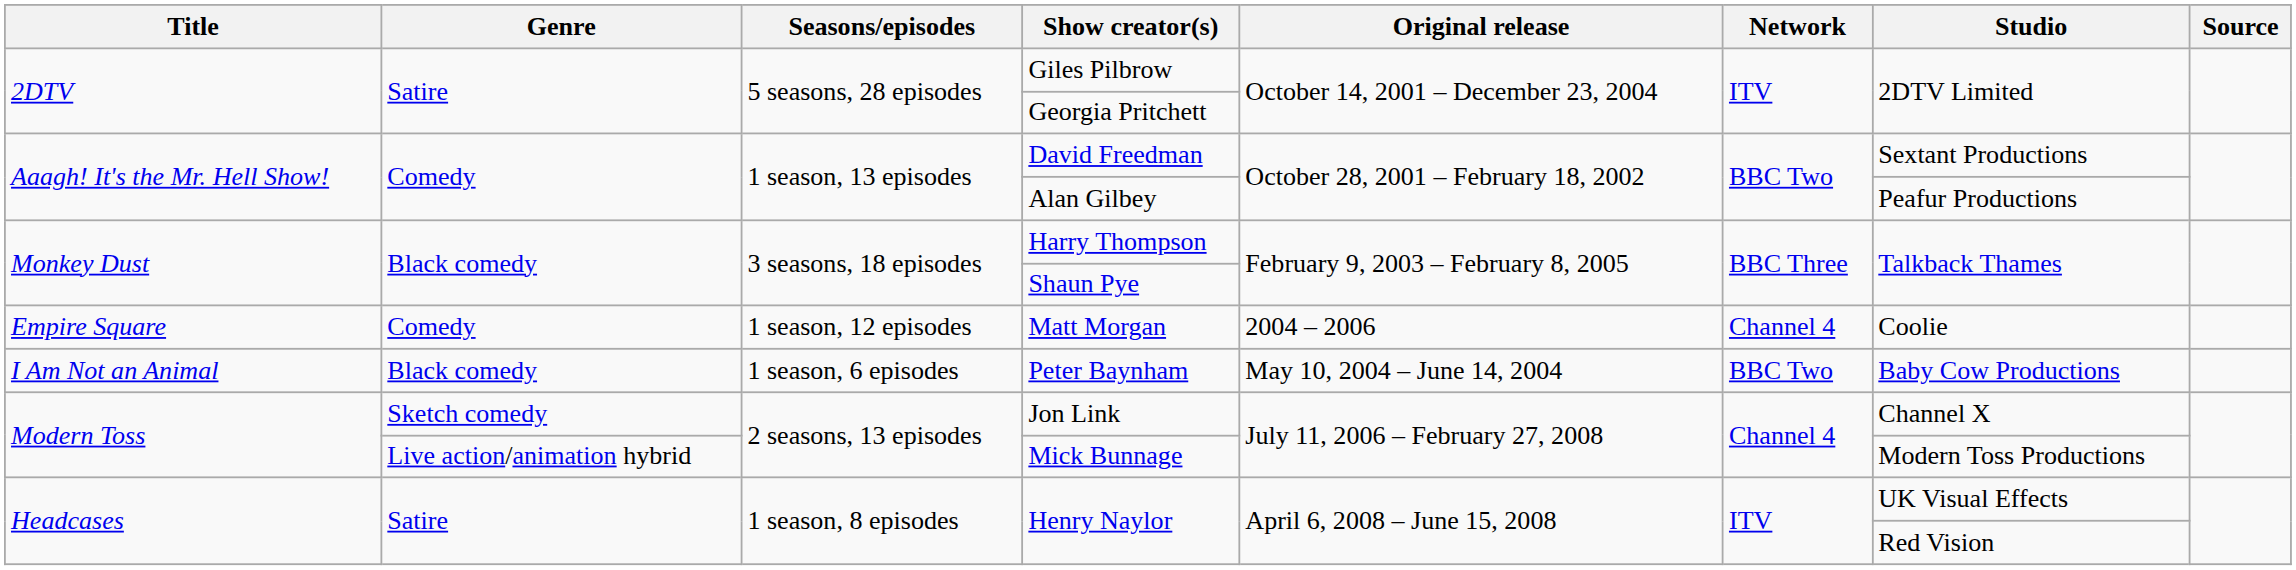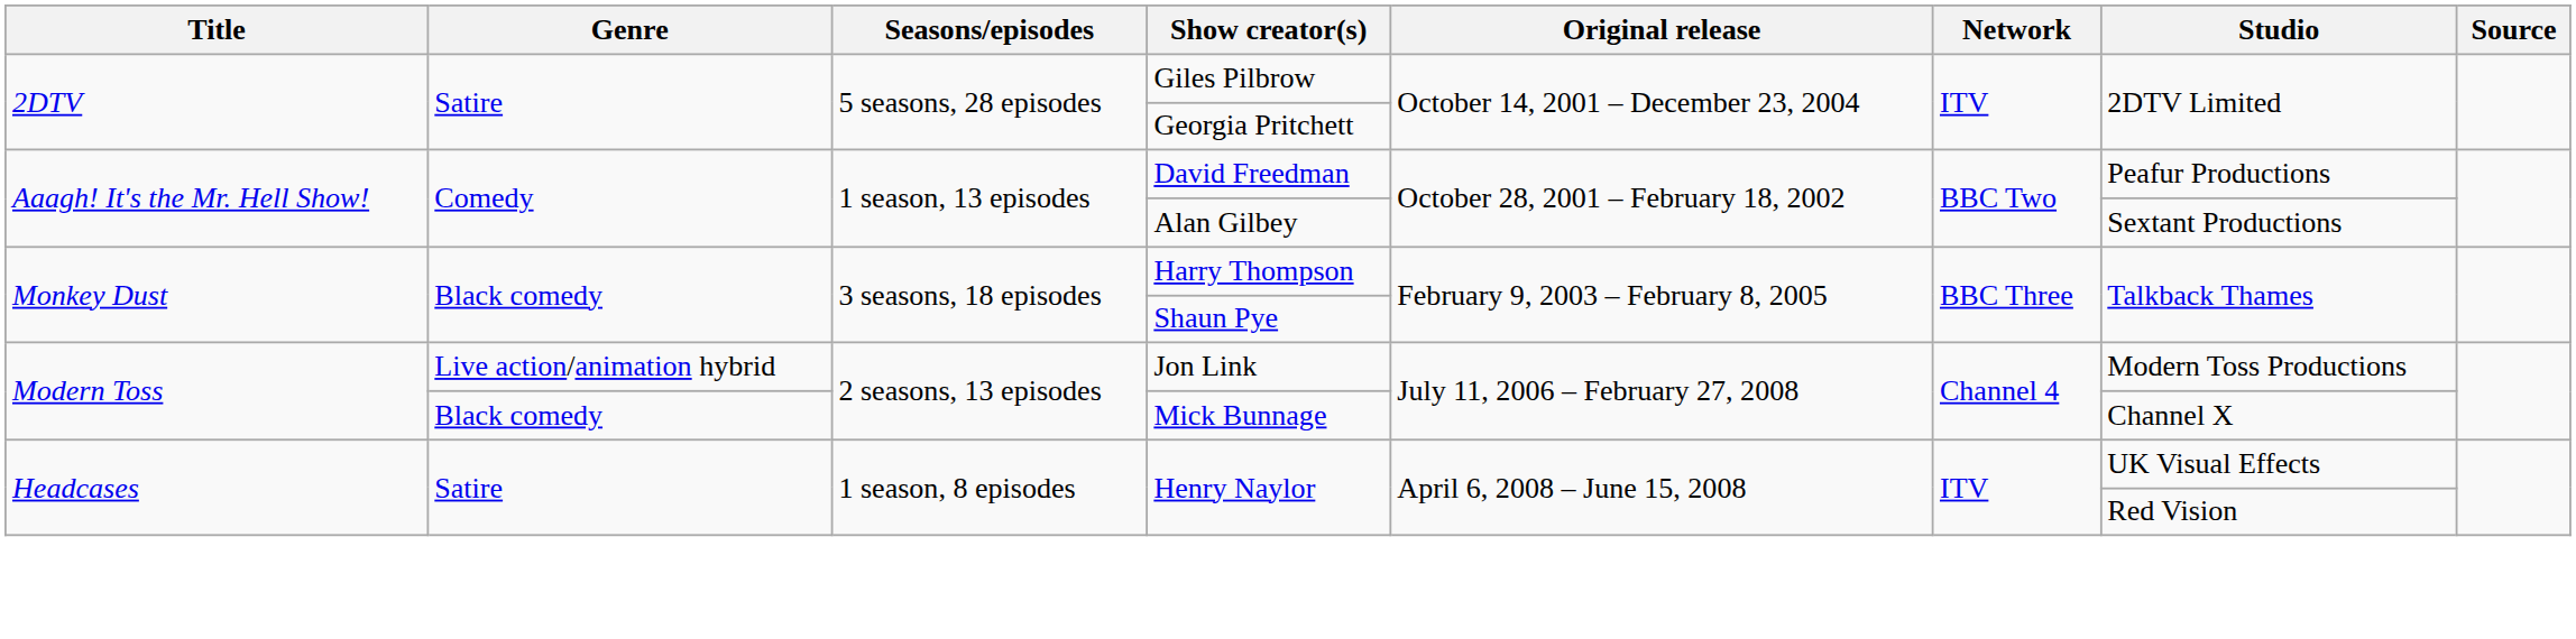David Freedman | Studio: Sextant Productions -> Peafur Productions
Alan Gilbey | Studio: Peafur Productions -> Sextant Productions
- row: Empire Square | Comedy | 1 season, 12 episodes | Matt Morgan | 2004 – 2006 | Channel 4 | Coolie
- row: I Am Not an Animal | Black comedy | 1 season, 6 episodes | Peter Baynham | May 10, 2004 – June 14, 2004 | BBC Two | Baby Cow Productions
Jon Link | Genre: Sketch comedy -> Live action/animation hybrid
Jon Link | Studio: Channel X -> Modern Toss Productions
Mick Bunnage | Genre: Live action/animation hybrid -> Black comedy
Mick Bunnage | Studio: Modern Toss Productions -> Channel X
